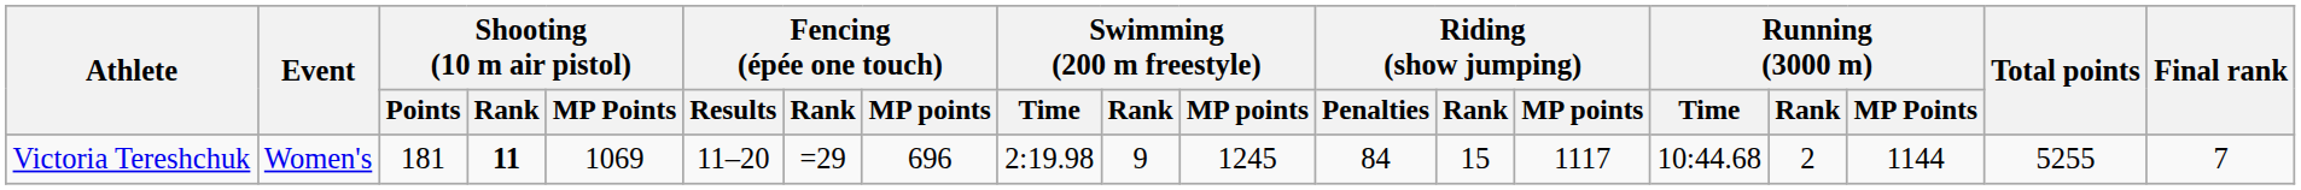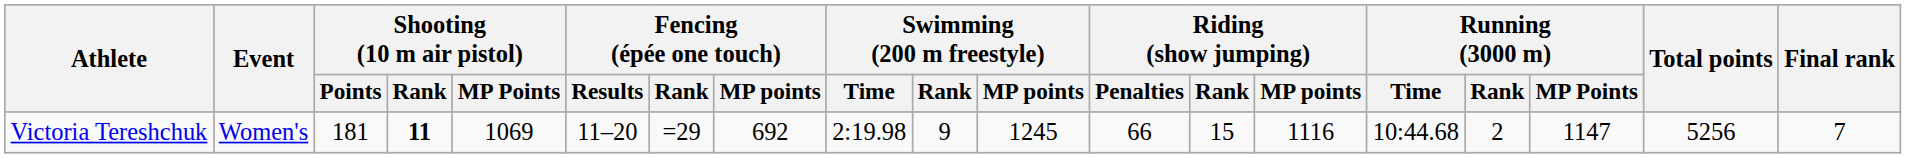Victoria Tereshchuk | Fencing (épée one touch) / MP points: 696 -> 692
Victoria Tereshchuk | Riding (show jumping) / Penalties: 84 -> 66
Victoria Tereshchuk | Riding (show jumping) / MP points: 1117 -> 1116
Victoria Tereshchuk | Running (3000 m) / MP Points: 1144 -> 1147
Victoria Tereshchuk | Total points: 5255 -> 5256
